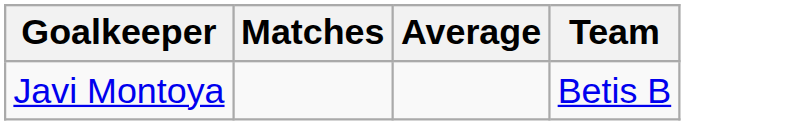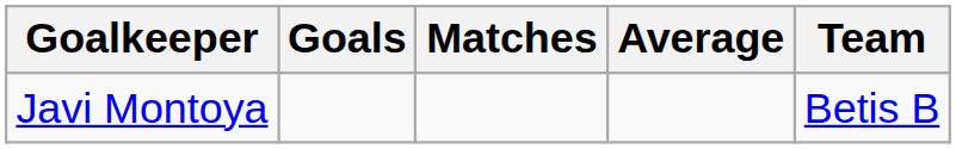+ column: Goals
